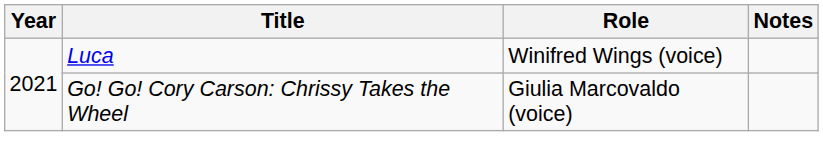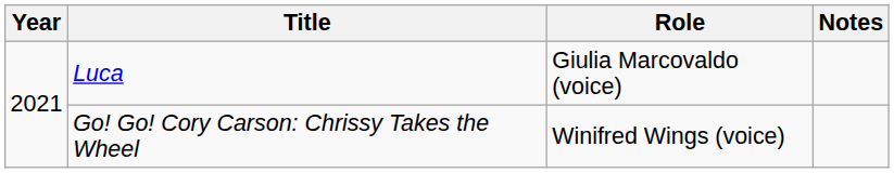Luca | Role: Winifred Wings (voice) -> Giulia Marcovaldo (voice)
Go! Go! Cory Carson: Chrissy Takes the Wheel | Role: Giulia Marcovaldo (voice) -> Winifred Wings (voice)
